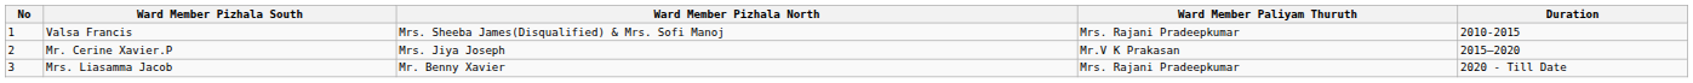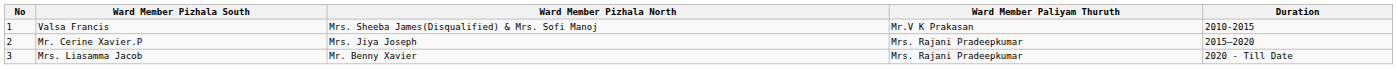Valsa Francis | Ward Member Paliyam Thuruth: Mrs. Rajani Pradeepkumar -> Mr.V K Prakasan
Mr. Cerine Xavier.P | Ward Member Paliyam Thuruth: Mr.V K Prakasan -> Mrs. Rajani Pradeepkumar
